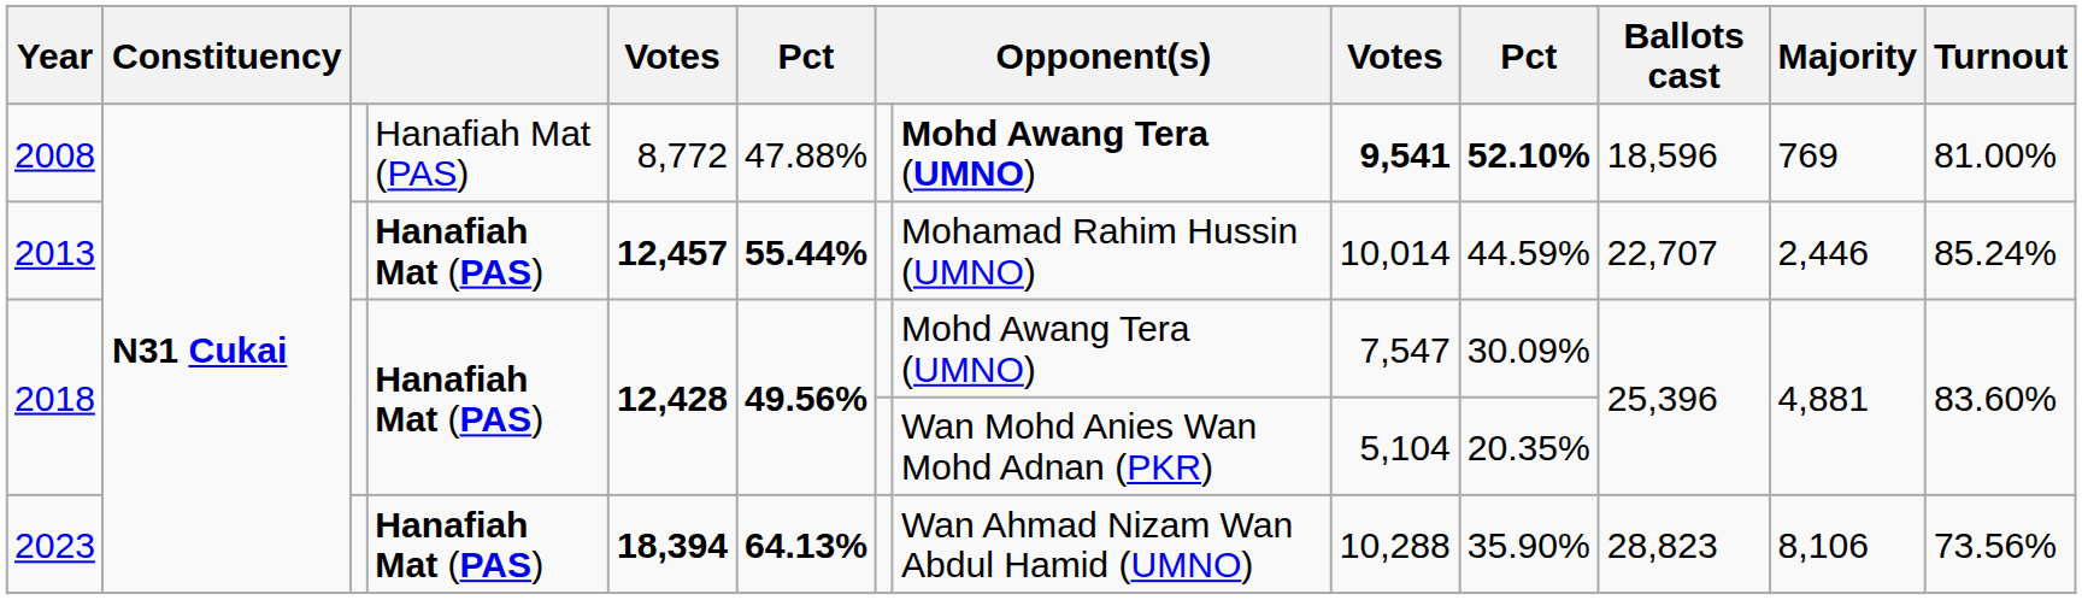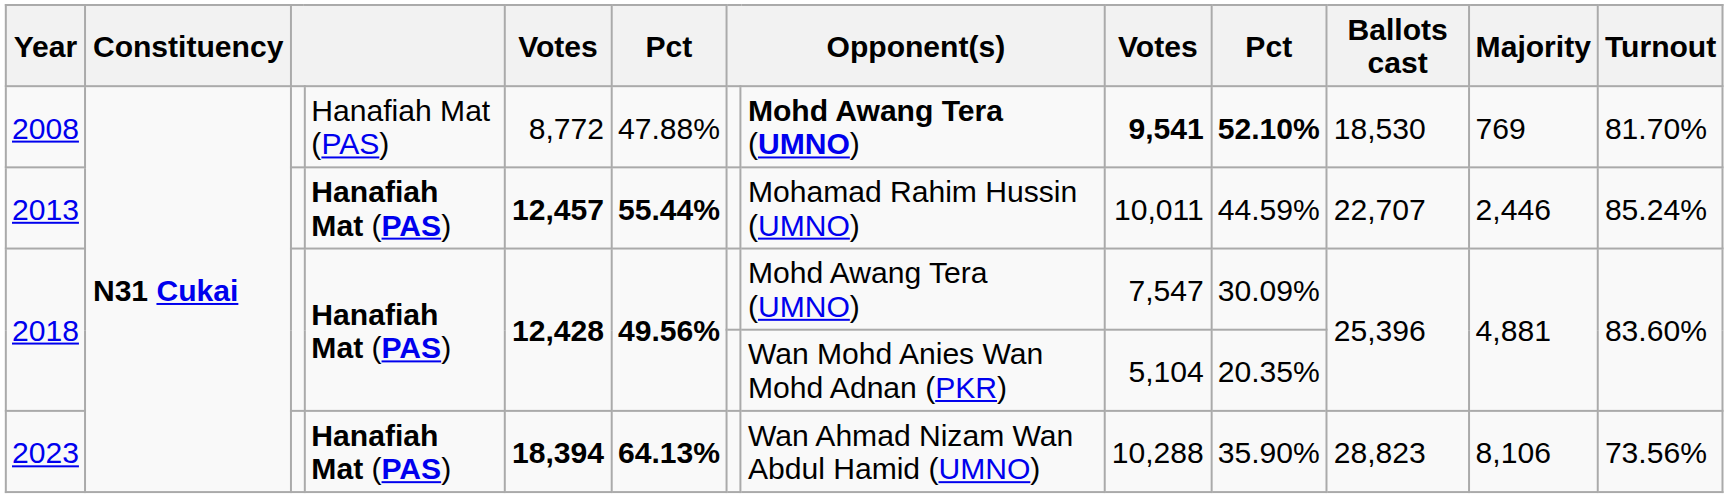2008 | Ballots cast: 18,596 -> 18,530
2008 | Turnout: 81.00% -> 81.70%
2013 | column 9: 10,014 -> 10,011
